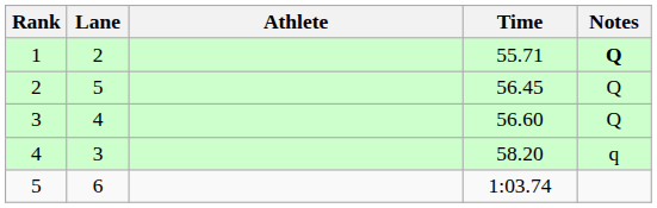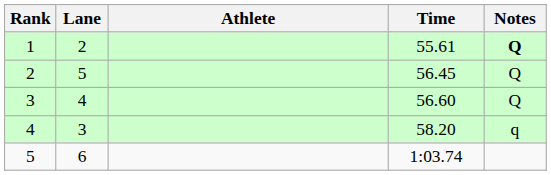1 | Time: 55.71 -> 55.61
